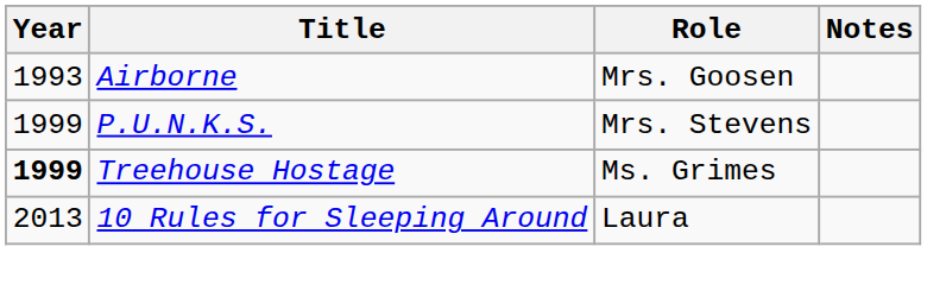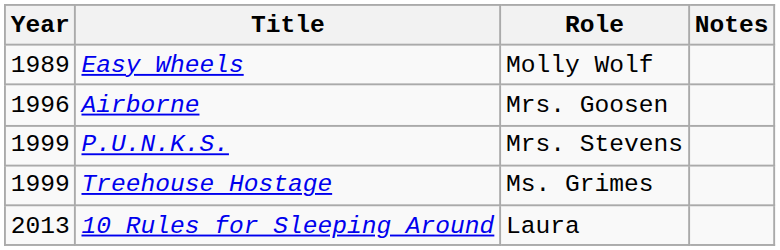+ row: 1989 | Easy Wheels | Molly Wolf
Airborne | Year: 1993 -> 1996
Treehouse Hostage | Year: bold -> normal
